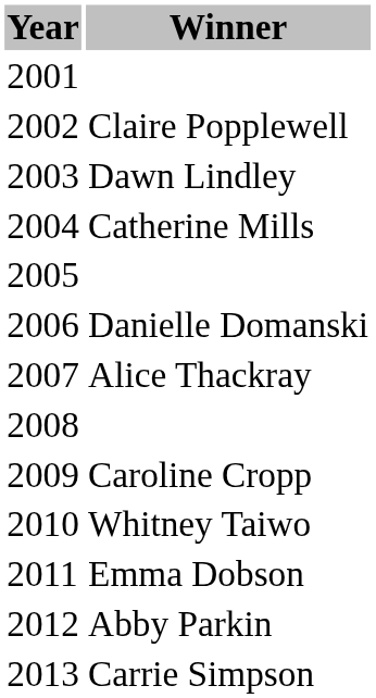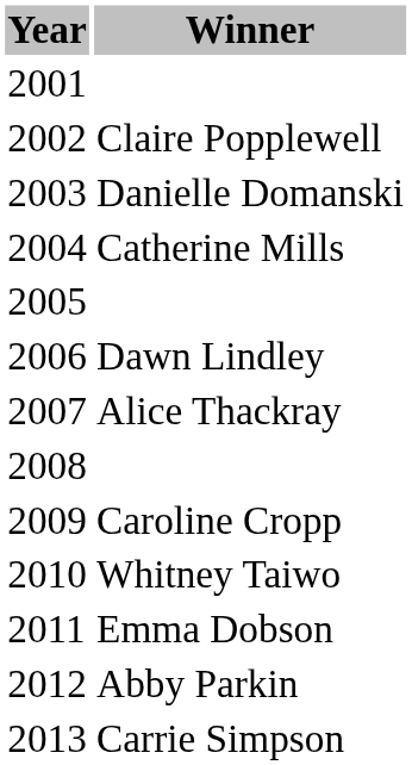2003 | Winner: Dawn Lindley -> Danielle Domanski
2006 | Winner: Danielle Domanski -> Dawn Lindley
